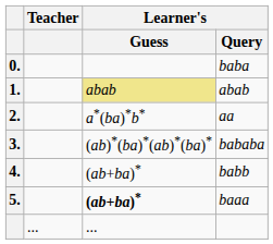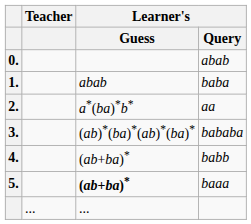0. | Learner's / Query: baba -> abab
1. | Learner's / Guess: khaki background -> no background
1. | Learner's / Query: abab -> baba
